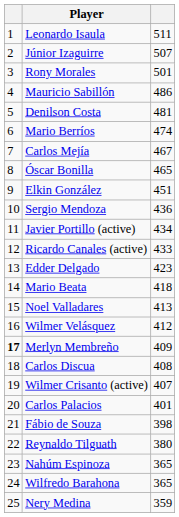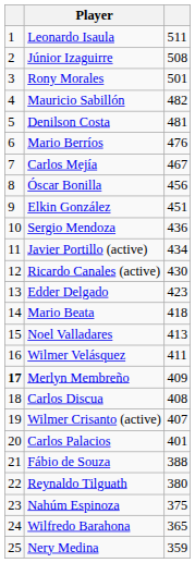Júnior Izaguirre | column 3: 507 -> 508
Mauricio Sabillón | column 3: 486 -> 482
Mario Berríos | column 3: 474 -> 476
Óscar Bonilla | column 3: 465 -> 456
Ricardo Canales (active) | column 3: 433 -> 430
Wilmer Velásquez | column 3: 412 -> 411
Fábio de Souza | column 3: 398 -> 388
Nahúm Espinoza | column 3: 365 -> 375
